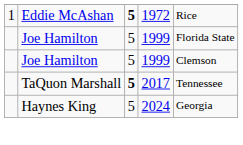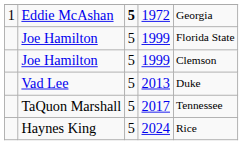Eddie McAshan | column 5: Rice -> Georgia
+ row: Vad Lee | 5 | 2013 | Duke
TaQuon Marshall | column 3: bold -> normal
Haynes King | column 5: Georgia -> Rice
